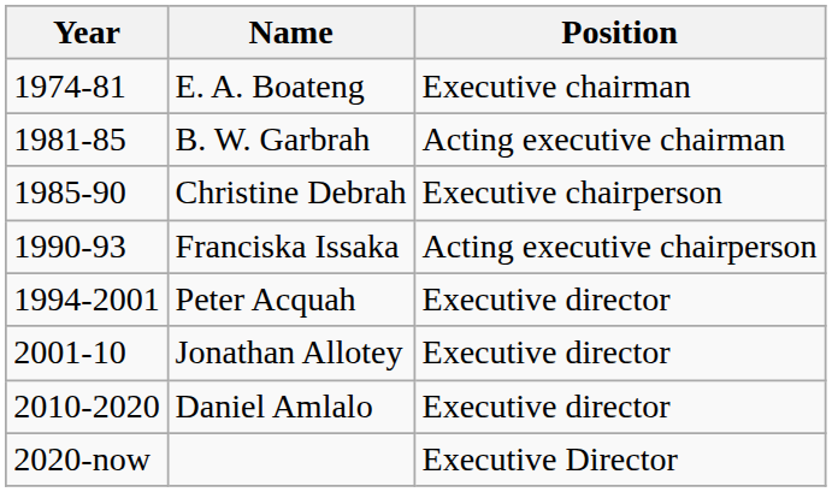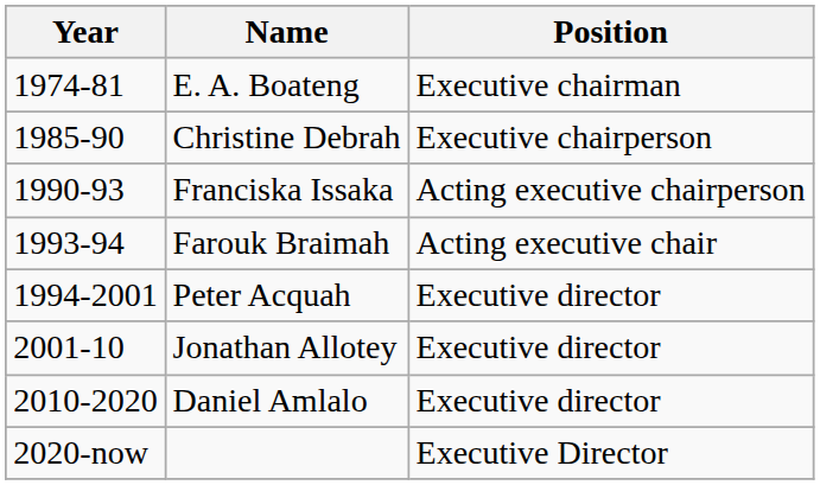- row: 1981-85 | B. W. Garbrah | Acting executive chairman
+ row: 1993-94 | Farouk Braimah | Acting executive chair
